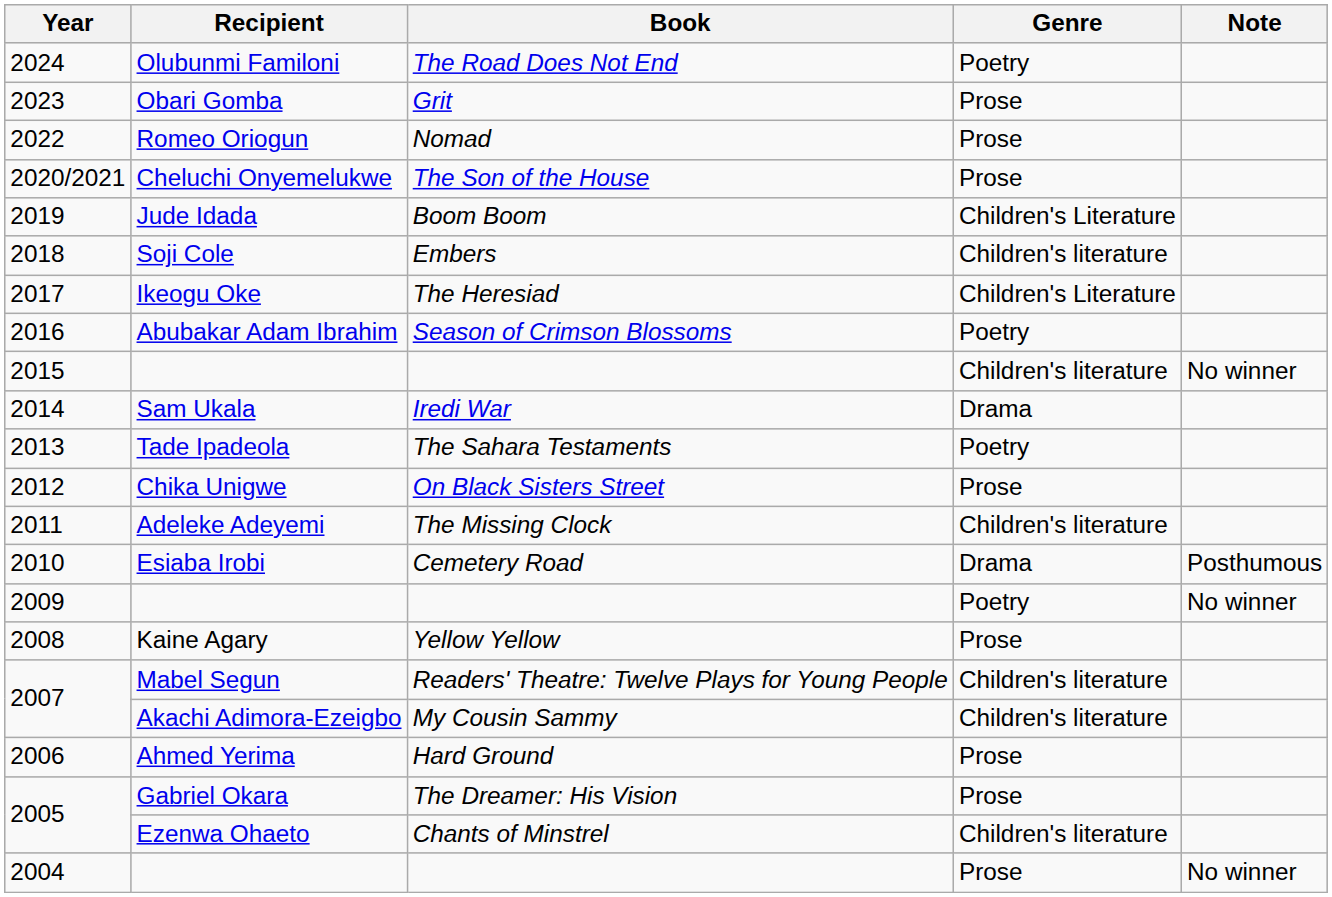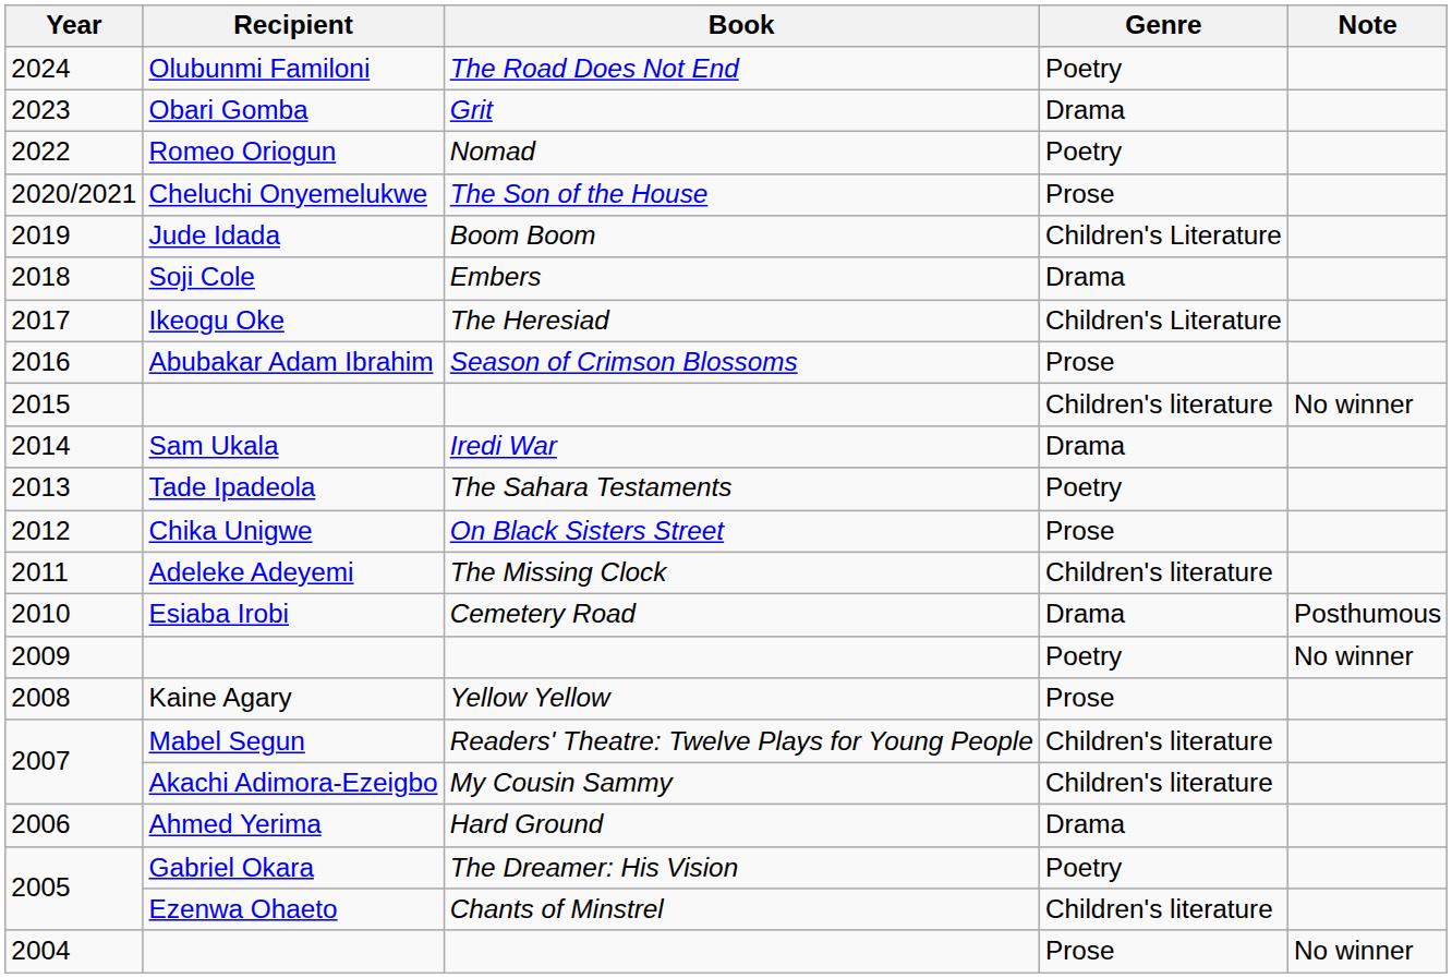Obari Gomba | Genre: Prose -> Drama
Romeo Oriogun | Genre: Prose -> Poetry
Soji Cole | Genre: Children's literature -> Drama
Abubakar Adam Ibrahim | Genre: Poetry -> Prose
Ahmed Yerima | Genre: Prose -> Drama
Gabriel Okara | Genre: Prose -> Poetry
